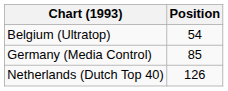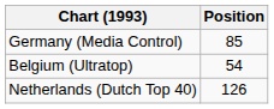rows swapped: Belgium (Ultratop) <-> Germany (Media Control)
